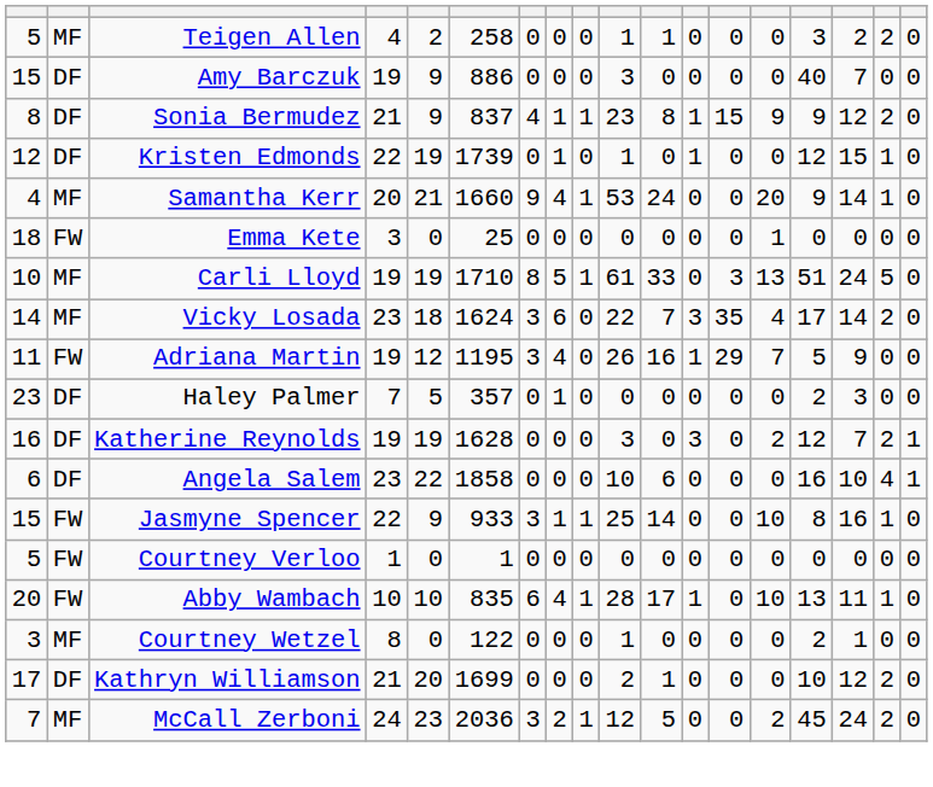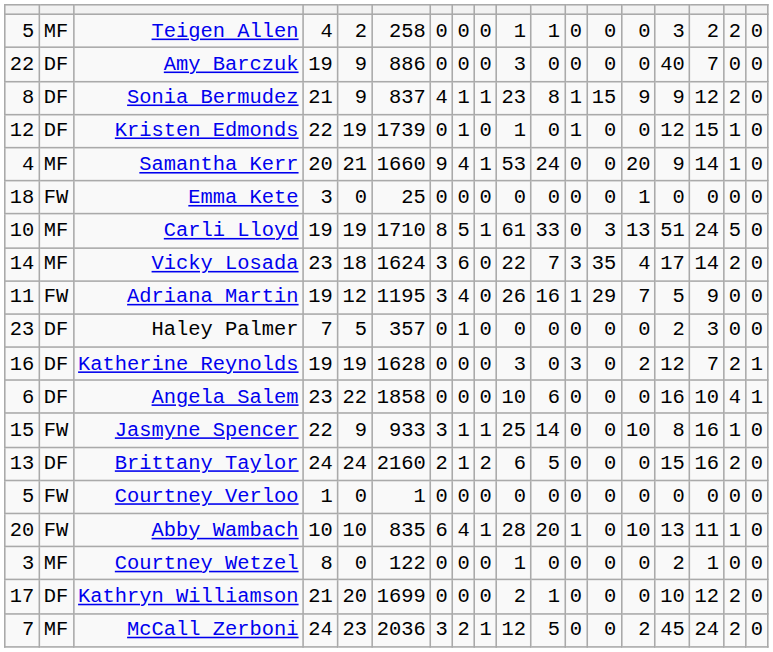Amy Barczuk | column 1: 15 -> 22
+ row: 13 | DF | Brittany Taylor | 24 | 24 | 2160 | 2 | 1 | 2 | 6 | 5 | 0 | 0 | 0 | 15 | 16 | 2 | 0
Abby Wambach | column 11: 17 -> 20
